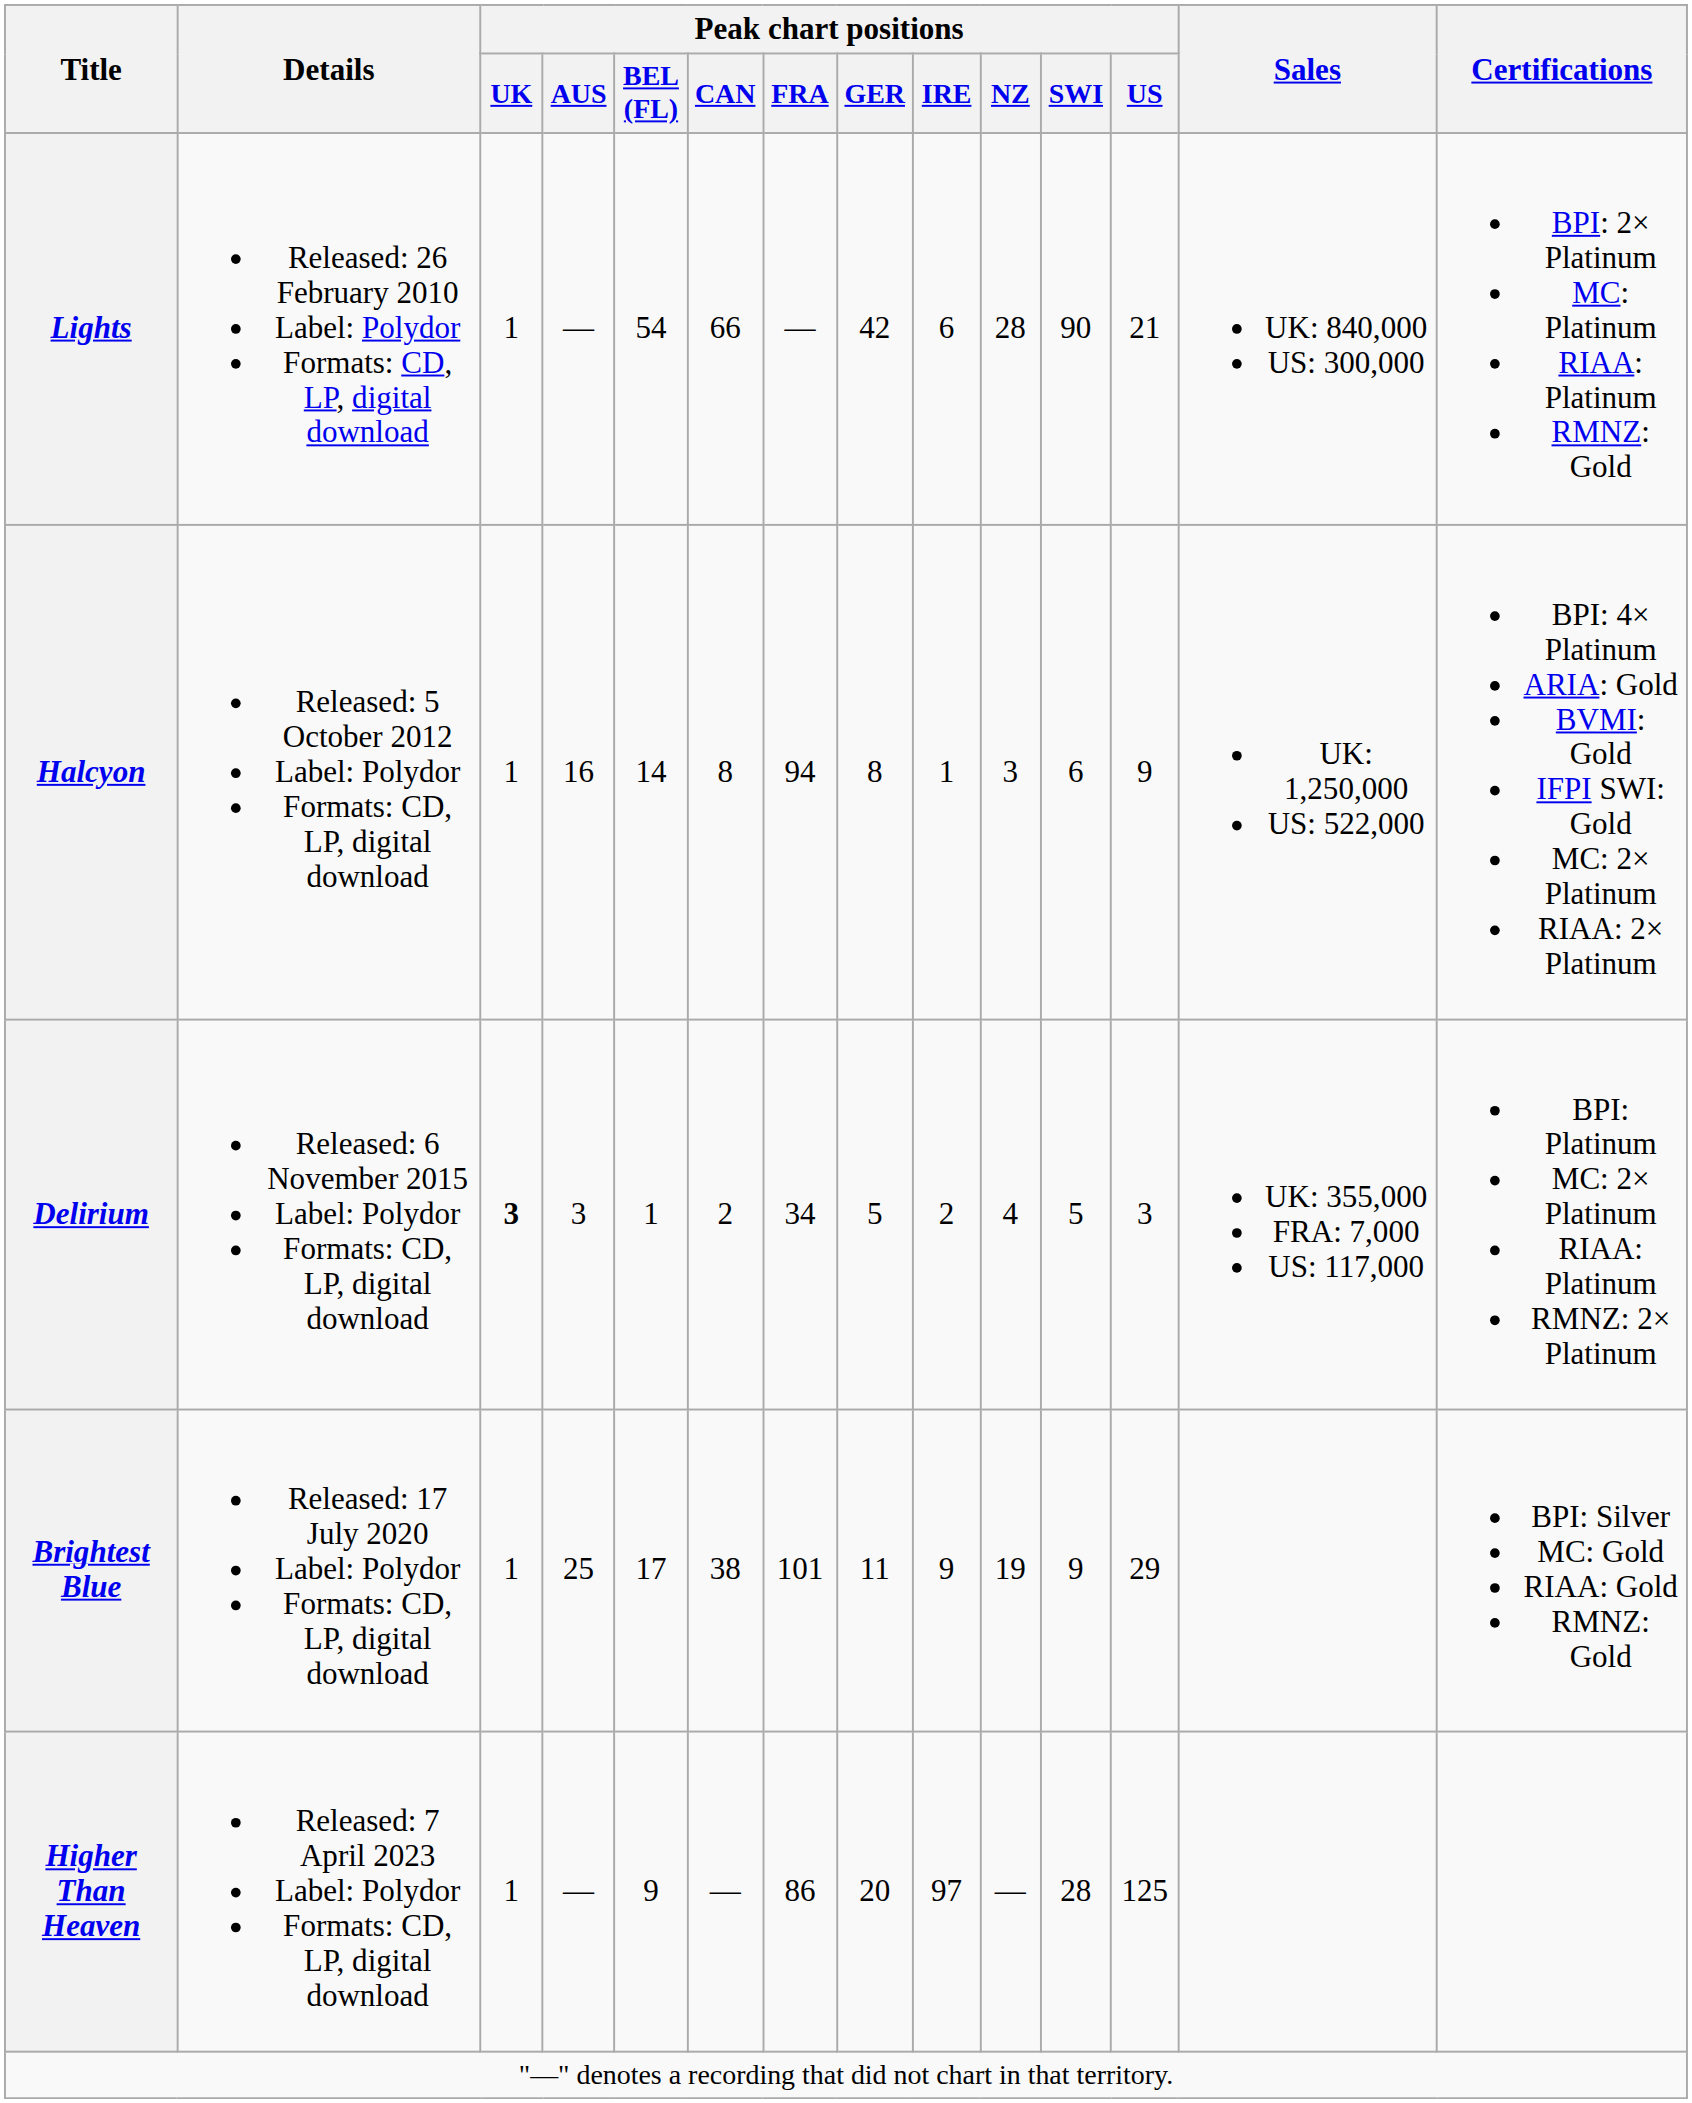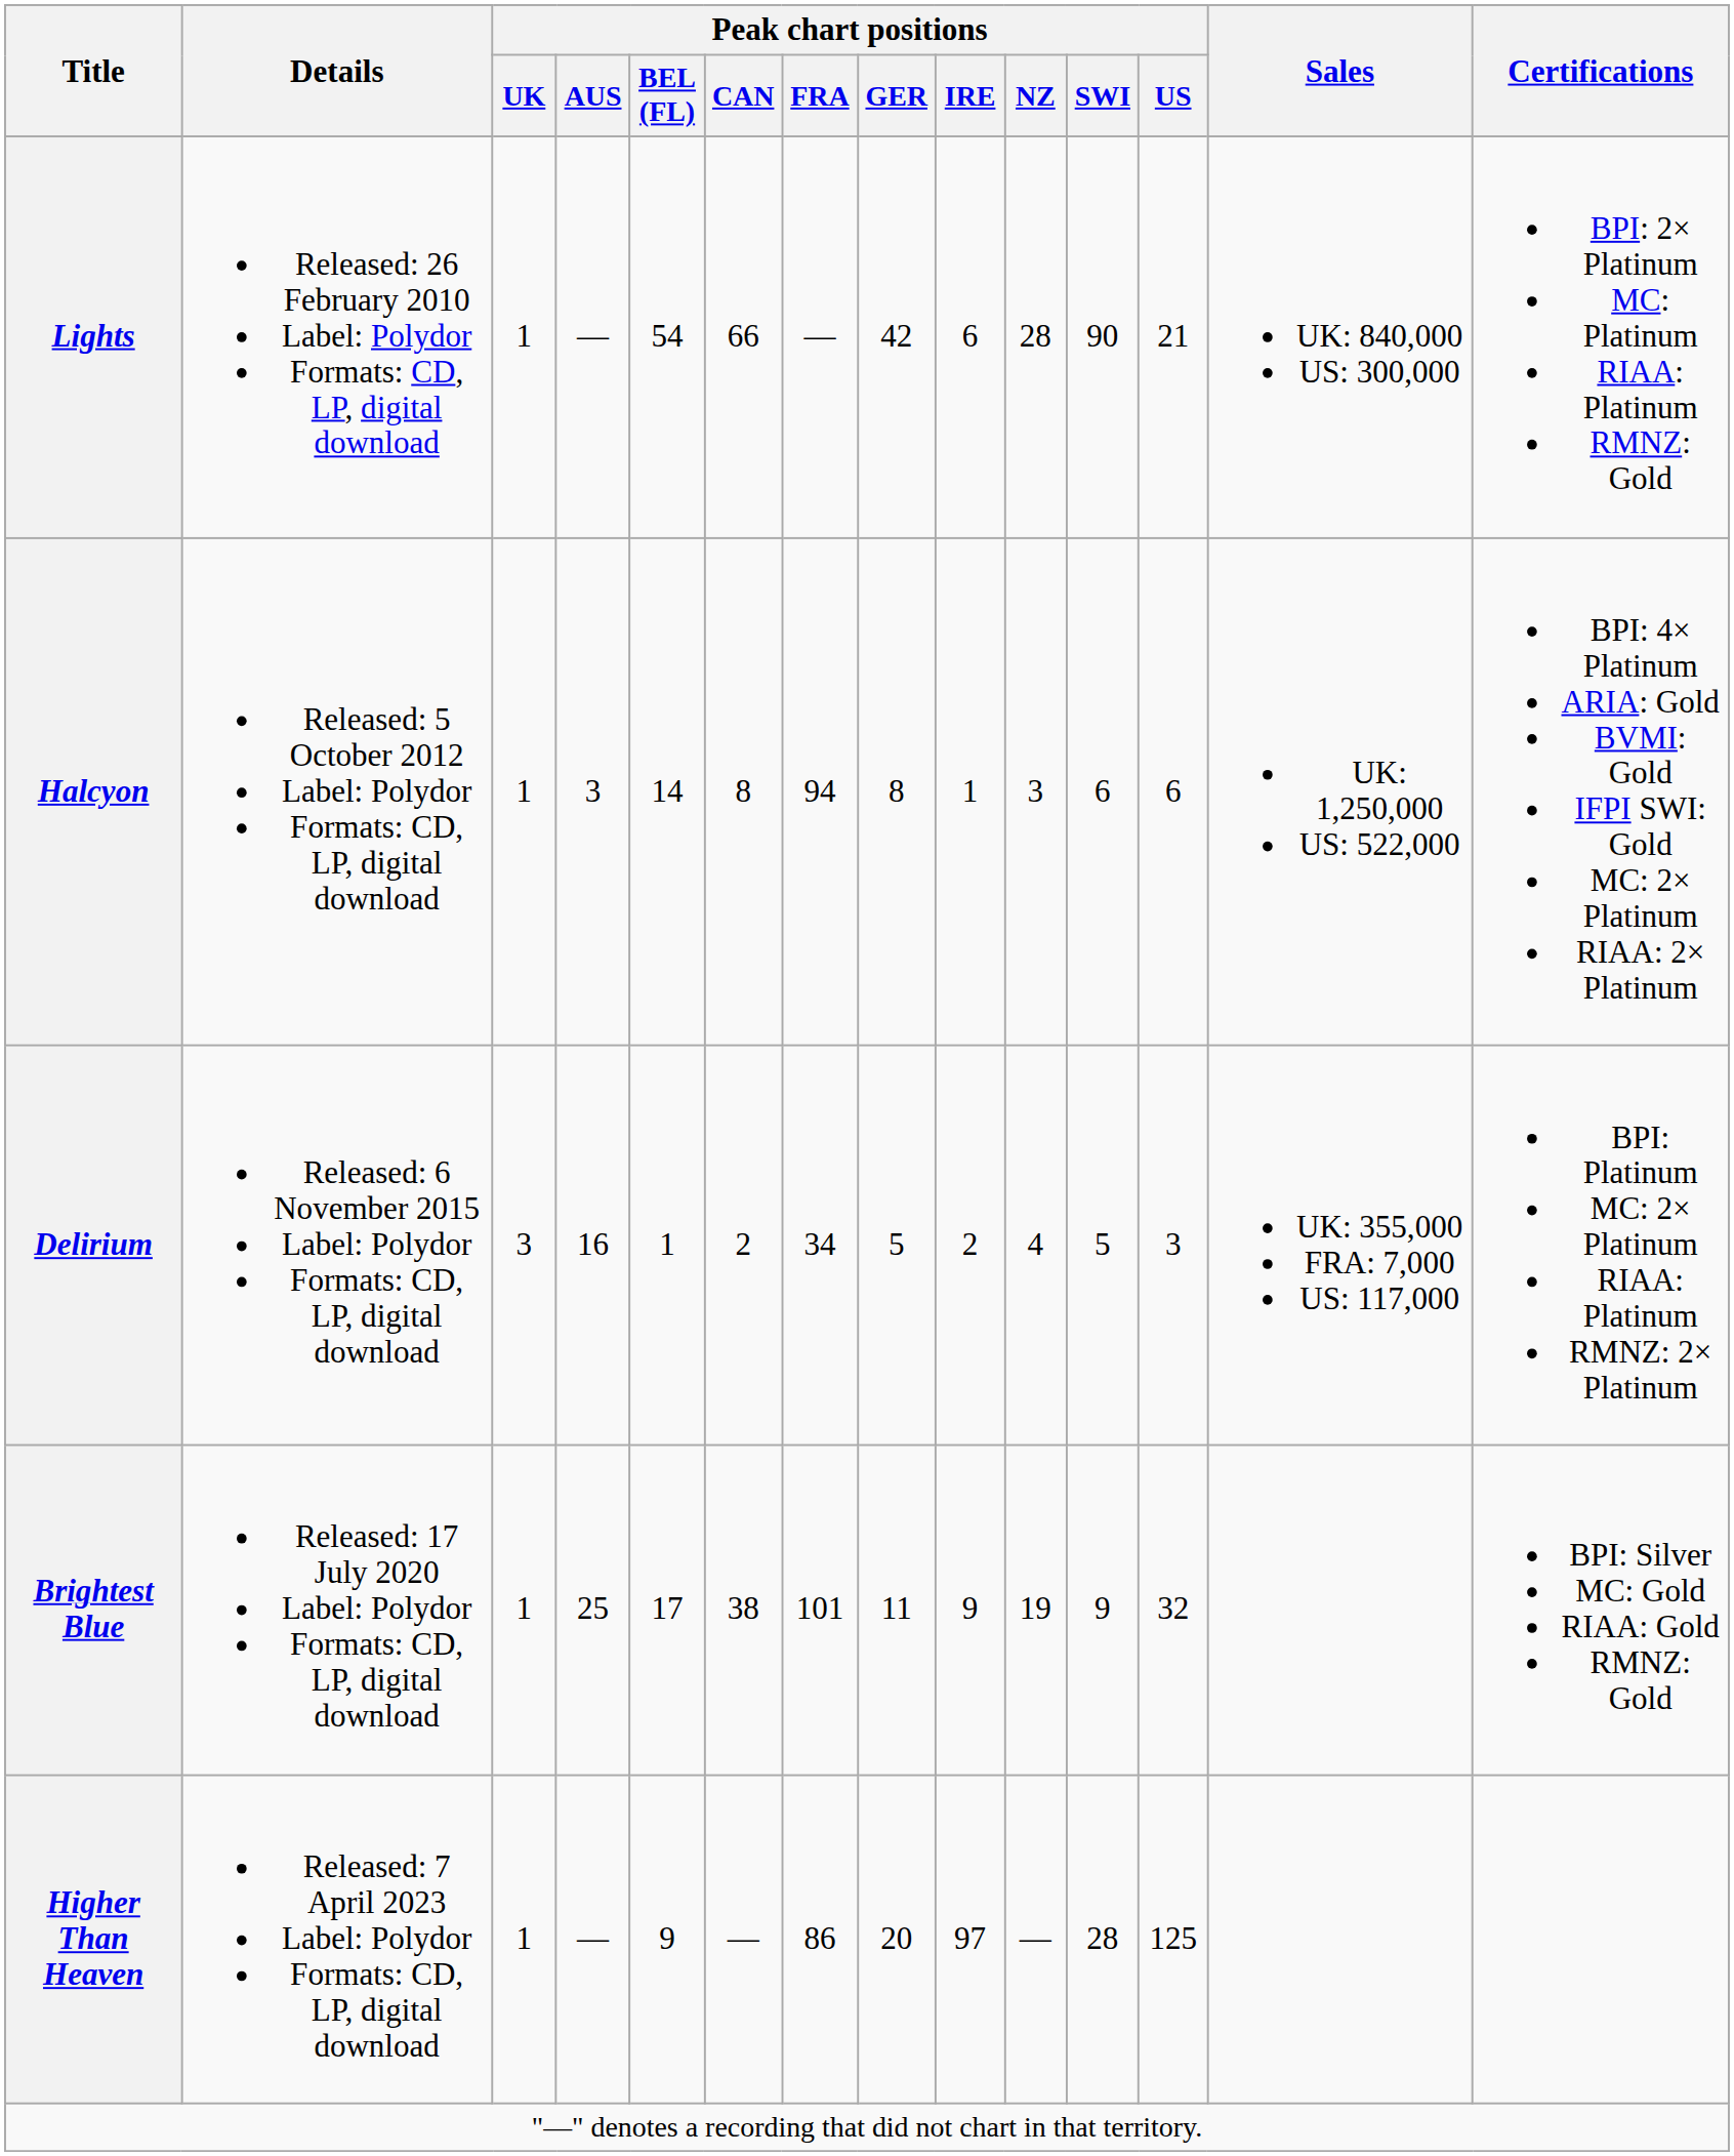Halcyon | Peak chart positions / AUS: 16 -> 3
Halcyon | Peak chart positions / US: 9 -> 6
Delirium | Peak chart positions / UK: bold -> normal
Delirium | Peak chart positions / AUS: 3 -> 16
Brightest Blue | Peak chart positions / US: 29 -> 32
